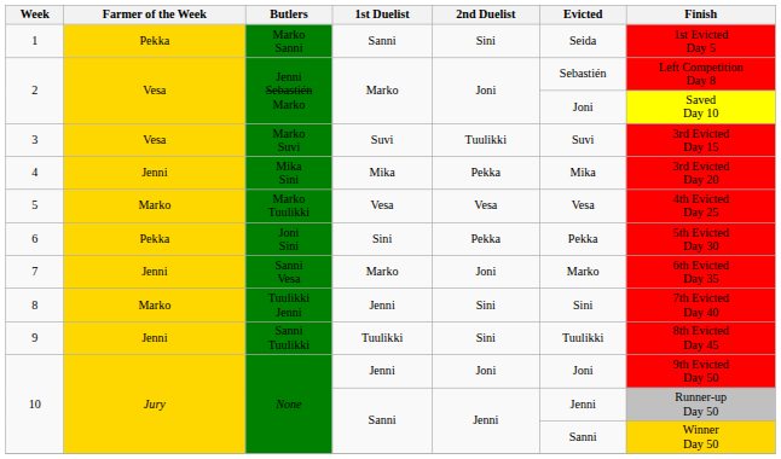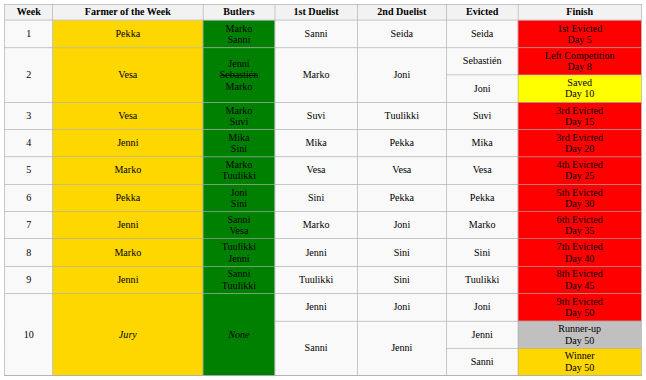1 | 2nd Duelist: Sini -> Seida
